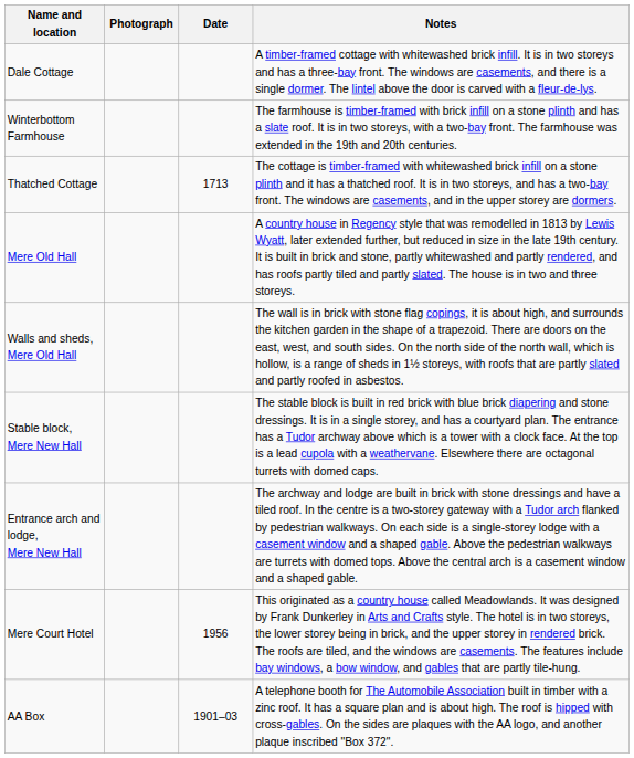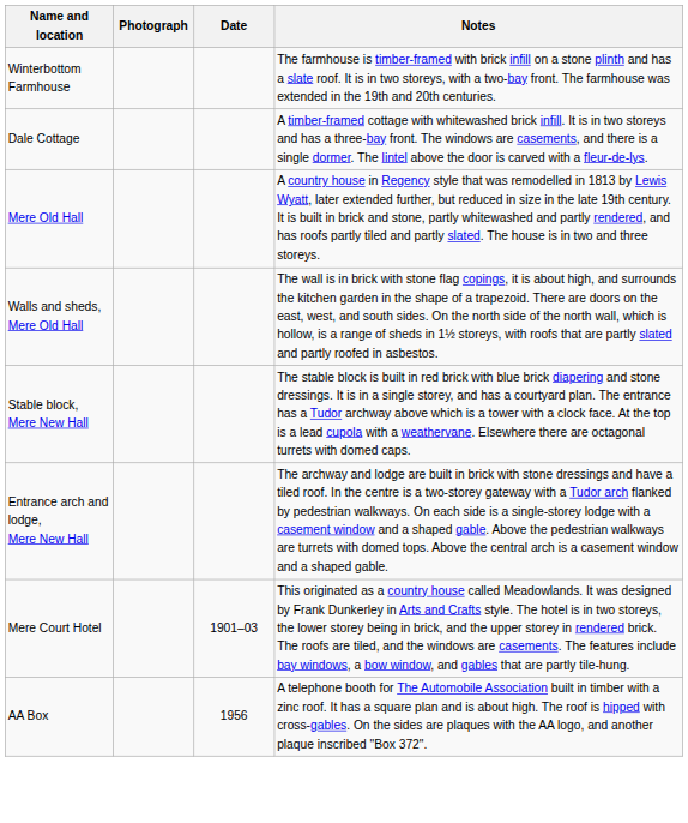rows swapped: Dale Cottage <-> Winterbottom Farmhouse
- row: Thatched Cottage | 1713 | The cottage is timber-framed with whitewashed brick infill on a stone plinth and it has a thatched roof. It is in two storeys, and has a two-bay front. The windows are casements, and in the upper storey are dormers.
Mere Court Hotel | Date: 1956 -> 1901–03
AA Box | Date: 1901–03 -> 1956
